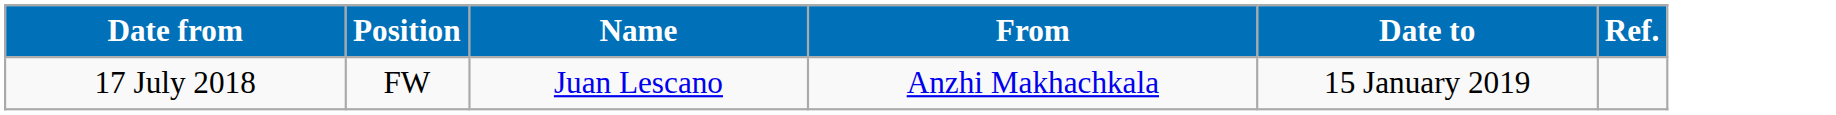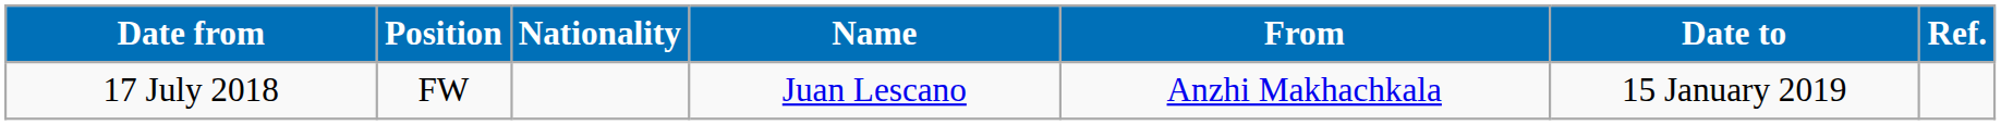+ column: Nationality
